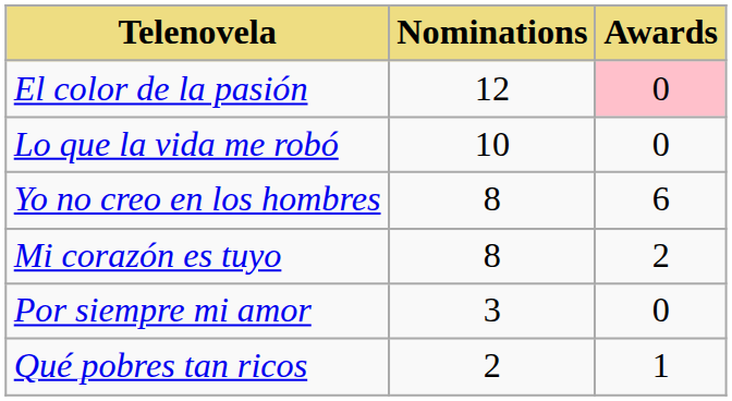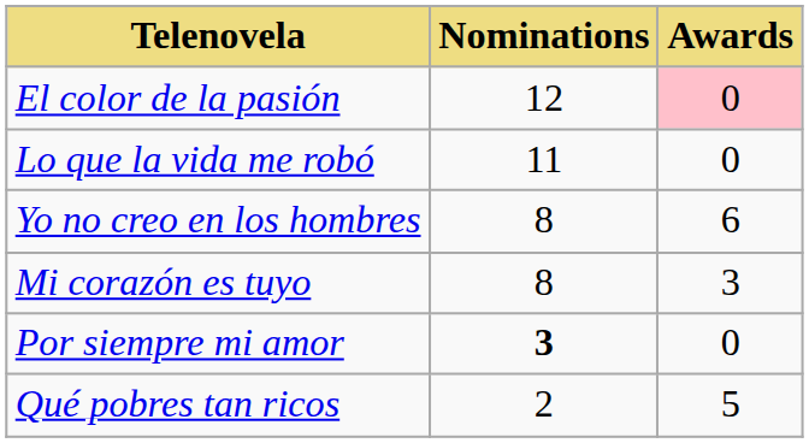Lo que la vida me robó | Nominations: 10 -> 11
Mi corazón es tuyo | Awards: 2 -> 3
Por siempre mi amor | Nominations: normal -> bold
Qué pobres tan ricos | Awards: 1 -> 5
